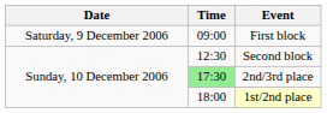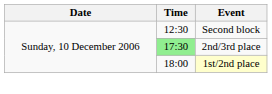- row: Saturday, 9 December 2006 | 09:00 | First block
